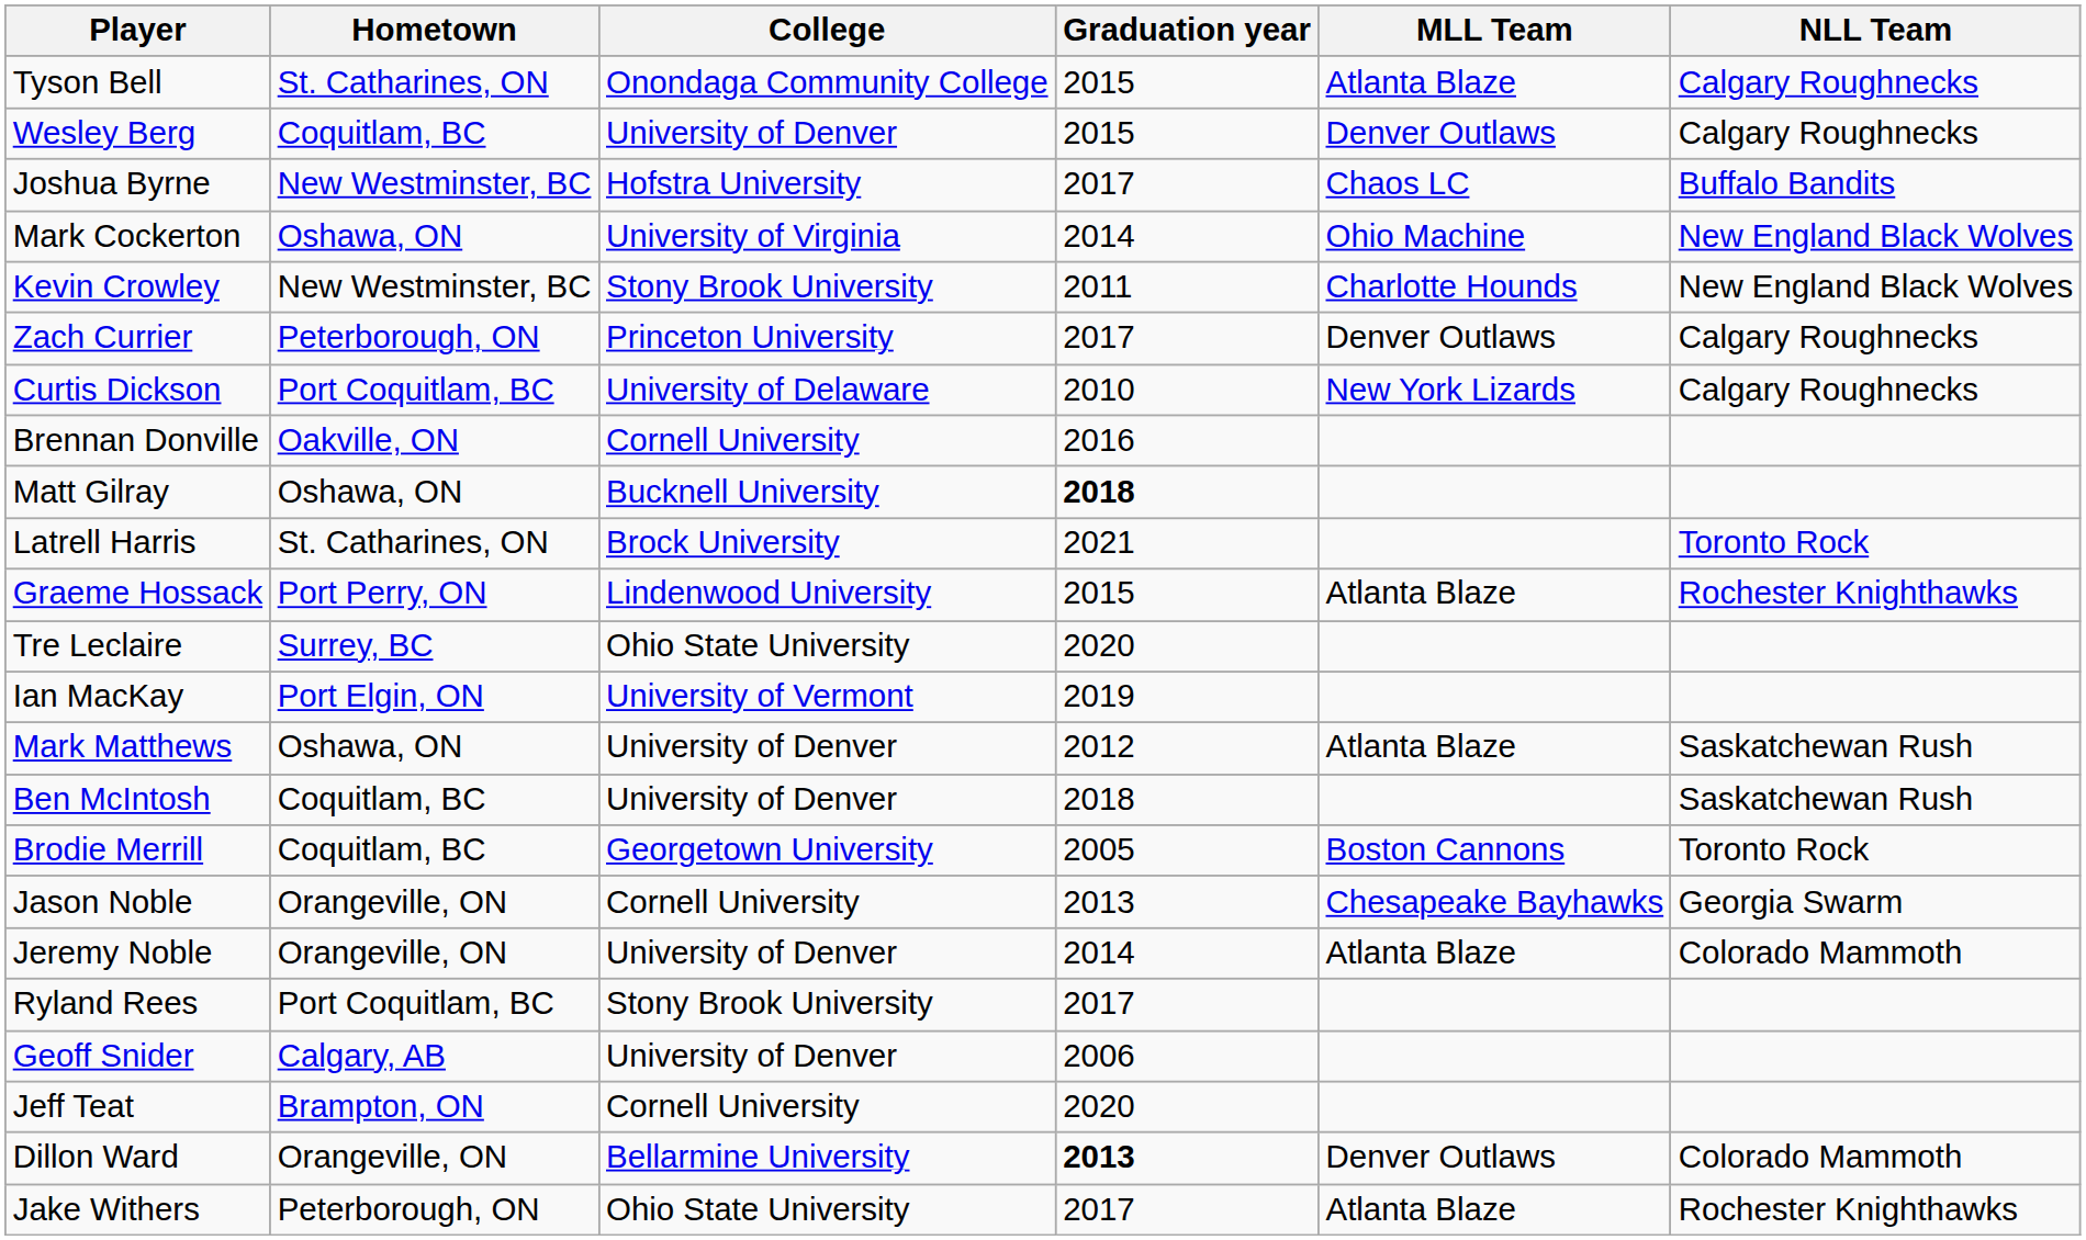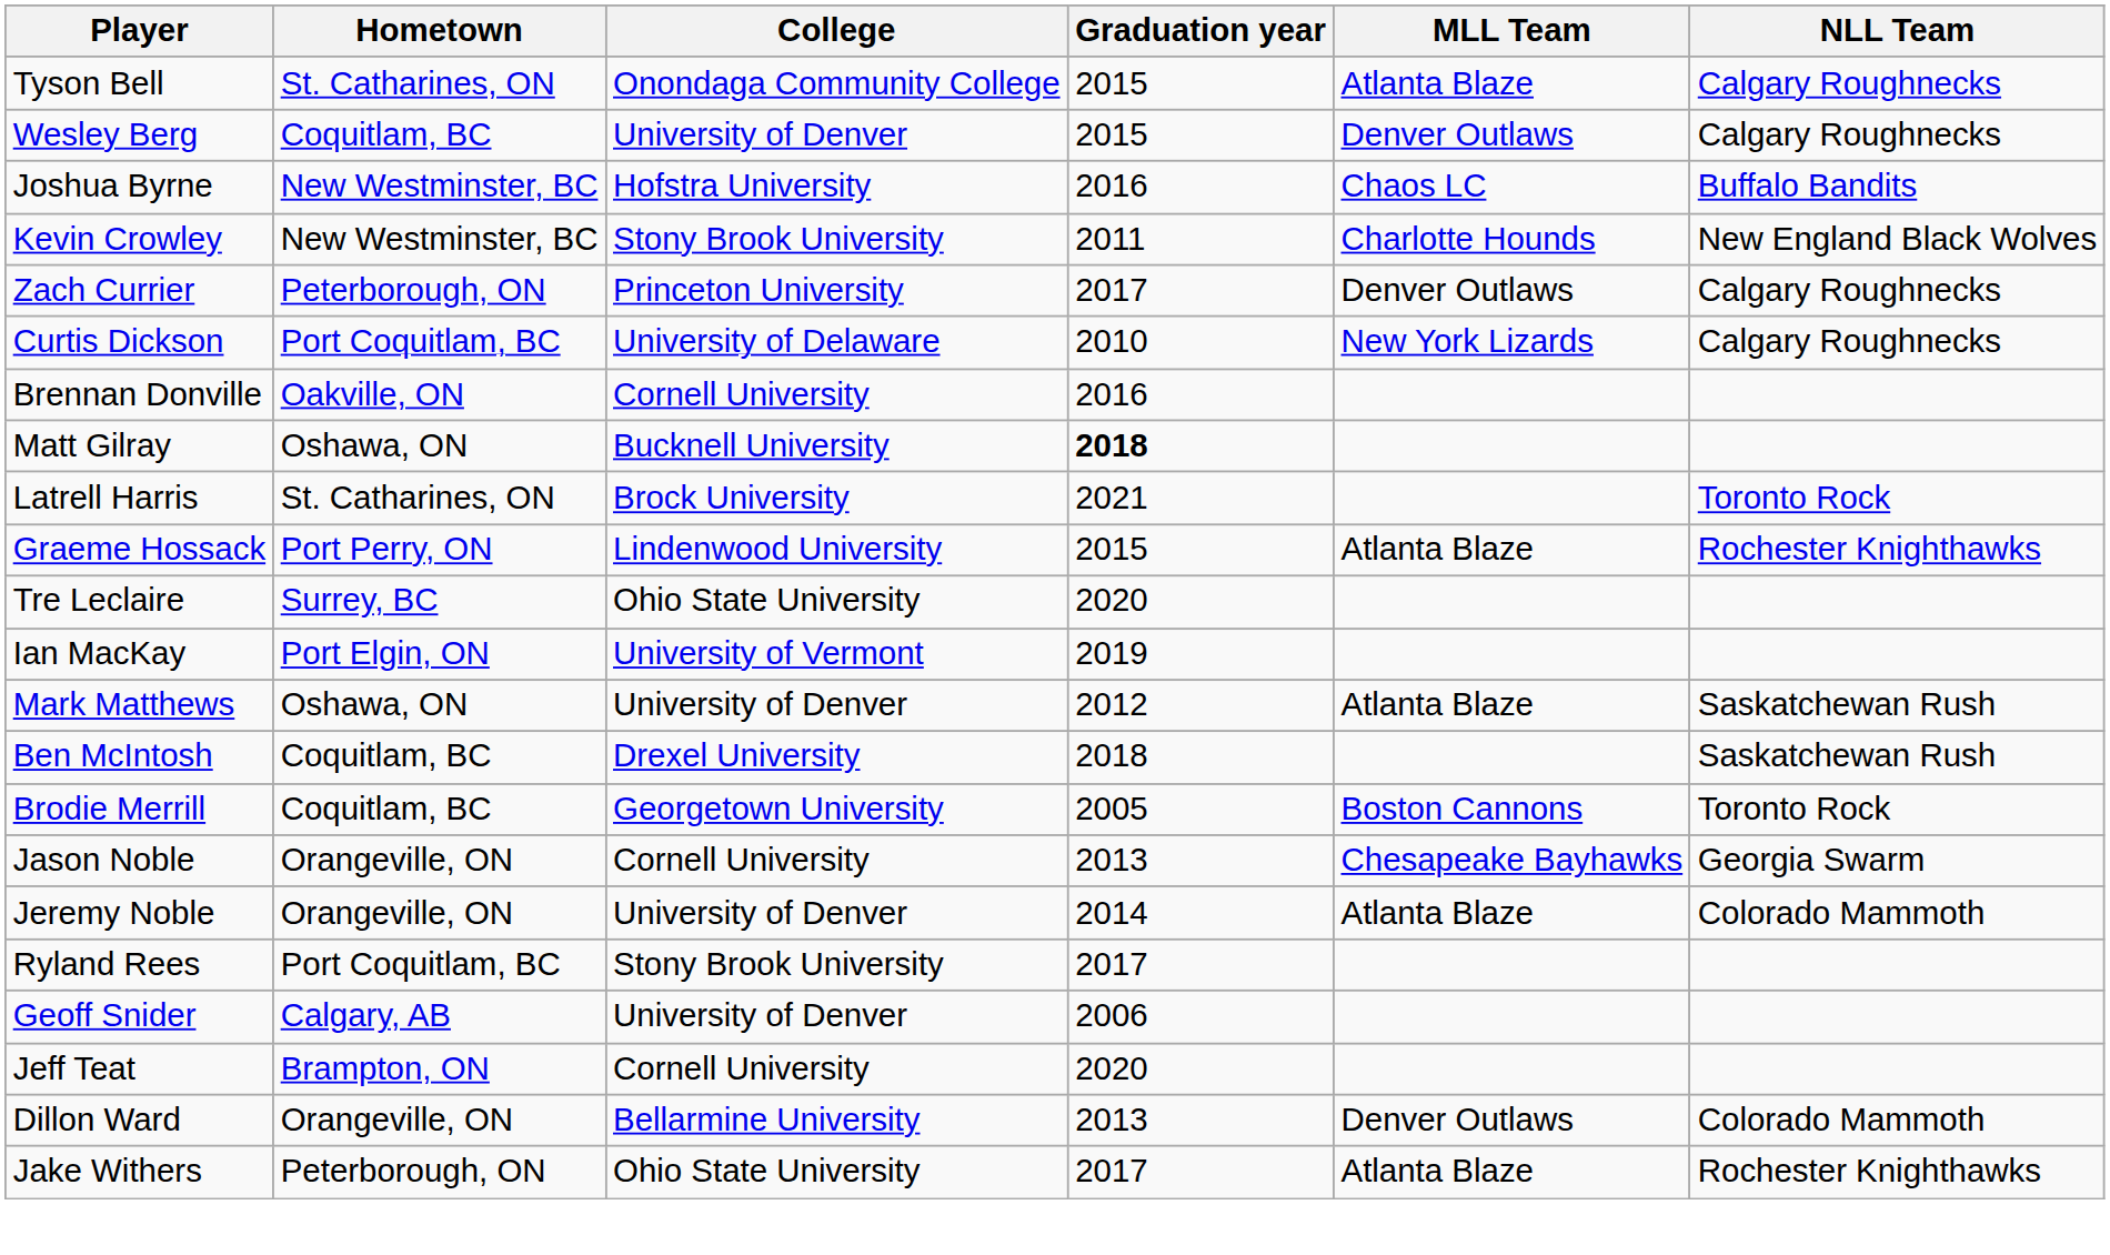Joshua Byrne | Graduation year: 2017 -> 2016
- row: Mark Cockerton | Oshawa, ON | University of Virginia | 2014 | Ohio Machine | New England Black Wolves
Ben McIntosh | College: University of Denver -> Drexel University
Dillon Ward | Graduation year: bold -> normal
